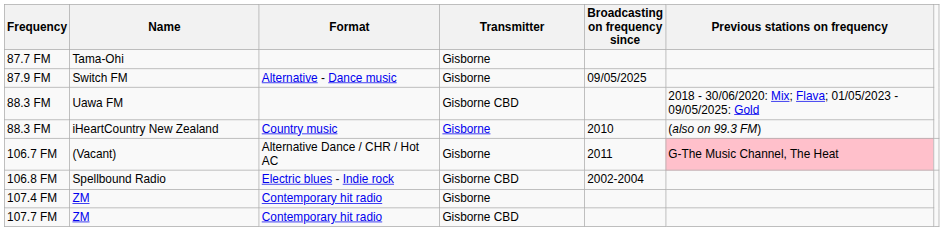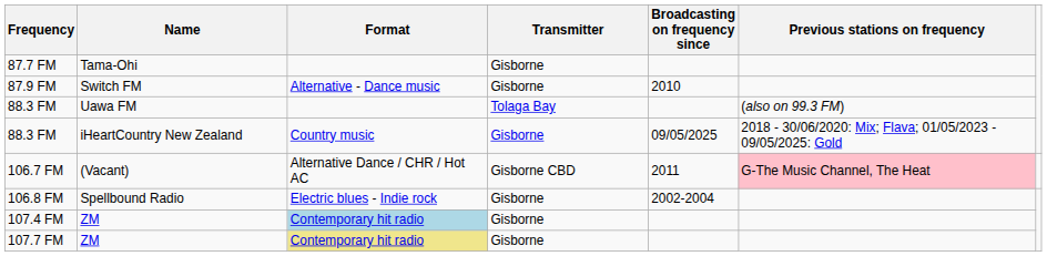87.9 FM | Broadcasting on frequency since: 09/05/2025 -> 2010
88.3 FM / Uawa FM | Transmitter: Gisborne CBD -> Tolaga Bay
88.3 FM / Uawa FM | Previous stations on frequency: 2018 - 30/06/2020: Mix; Flava; 01/05/2023 - 09/05/2025: Gold -> (also on 99.3 FM)
88.3 FM / iHeartCountry New Zealand | Broadcasting on frequency since: 2010 -> 09/05/2025
88.3 FM / iHeartCountry New Zealand | Previous stations on frequency: (also on 99.3 FM) -> 2018 - 30/06/2020: Mix; Flava; 01/05/2023 - 09/05/2025: Gold
106.7 FM | Transmitter: Gisborne -> Gisborne CBD
106.8 FM | Transmitter: Gisborne CBD -> Gisborne
107.4 FM | Format: no background -> lightblue background
107.7 FM | Format: no background -> khaki background
107.7 FM | Transmitter: Gisborne CBD -> Gisborne
